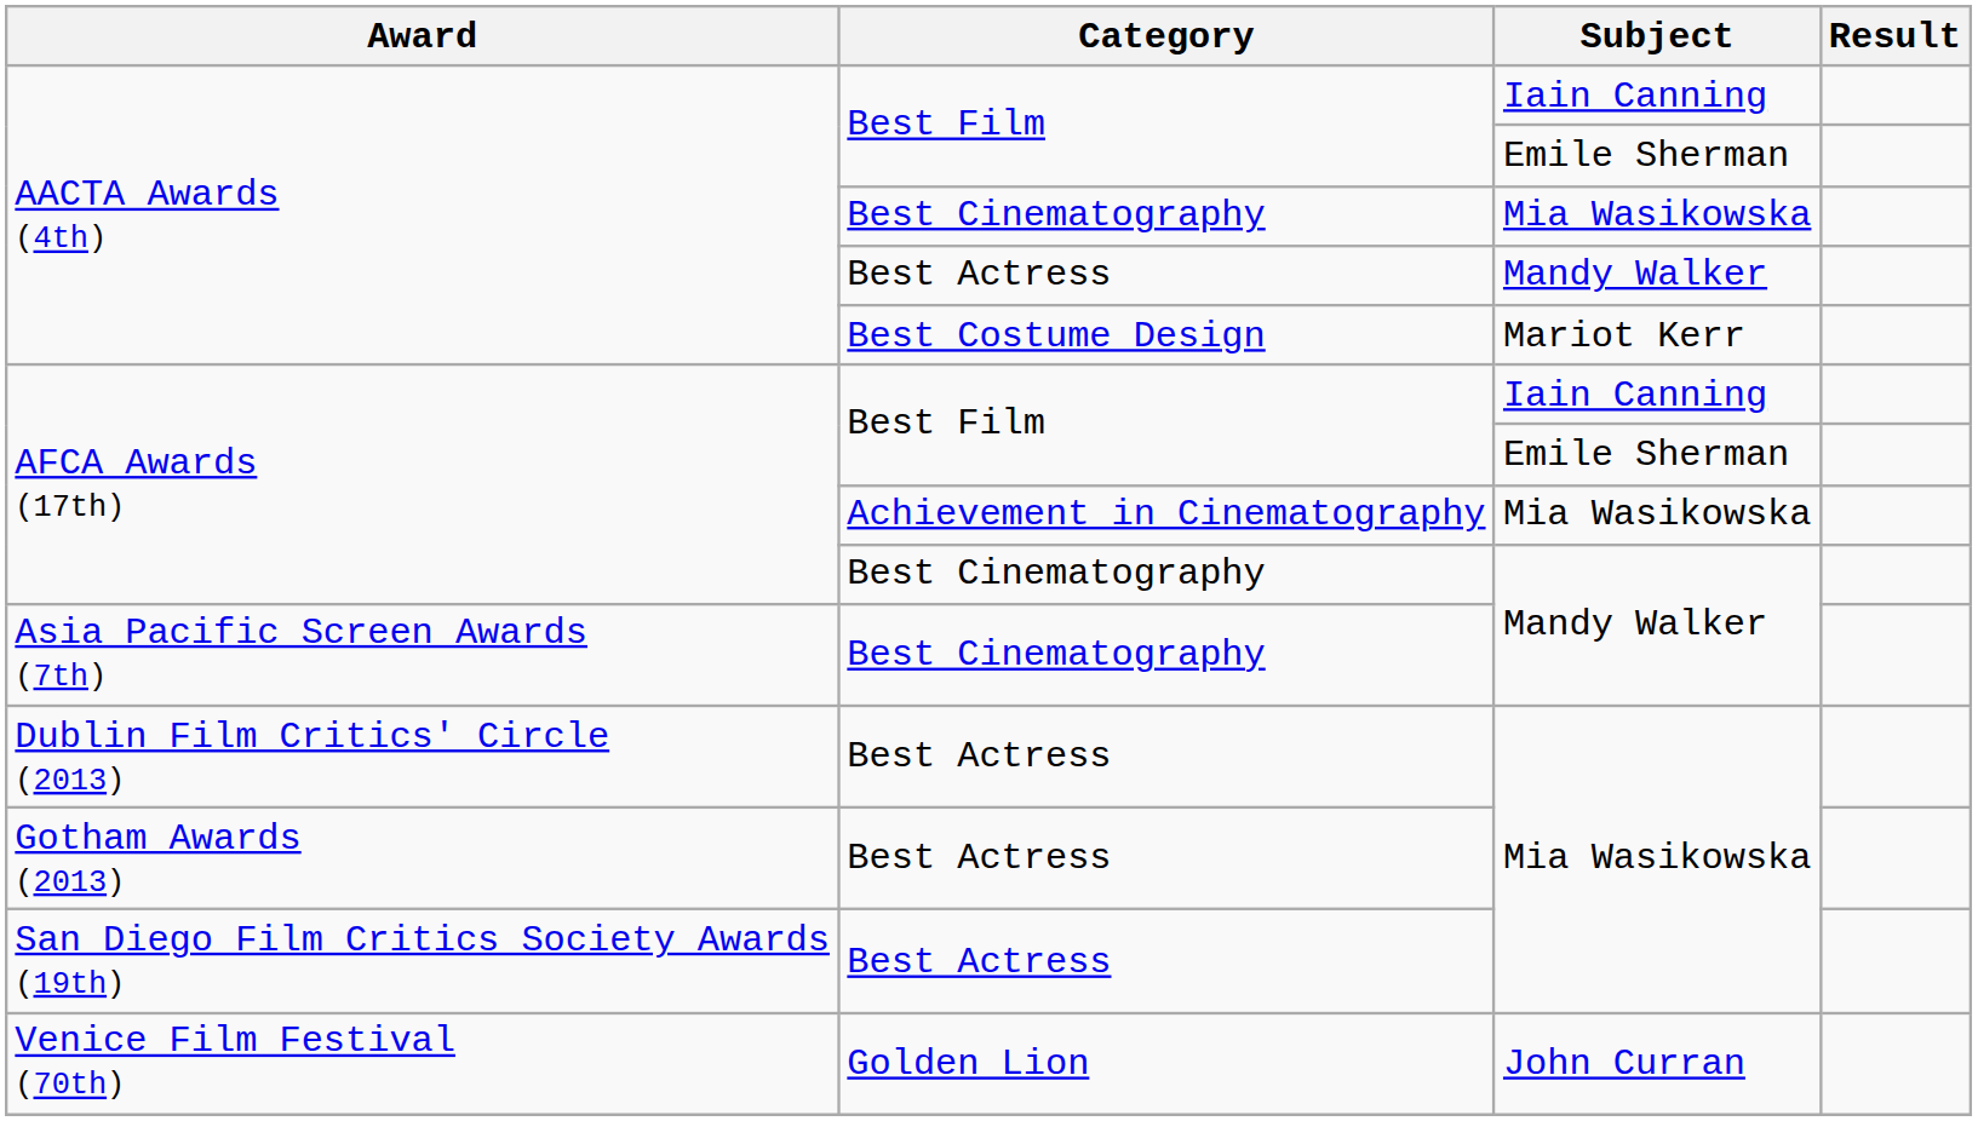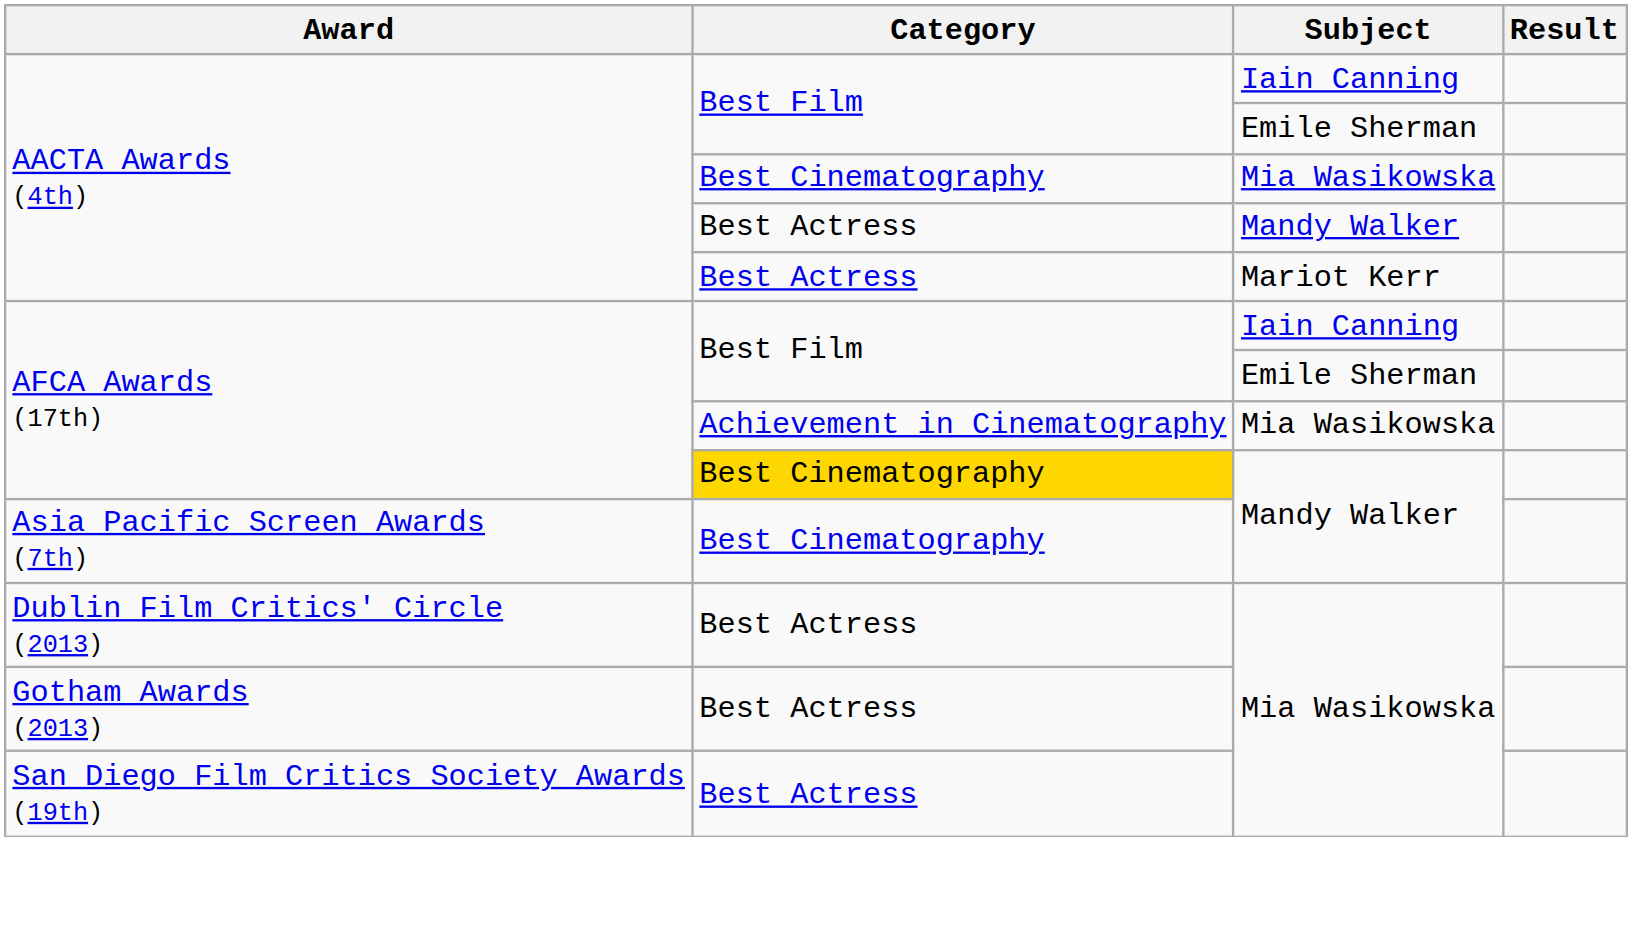AACTA Awards (4th) / Mariot Kerr | Category: Best Costume Design -> Best Actress
AFCA Awards (17th) / Mandy Walker | Category: no background -> gold background
- row: Venice Film Festival (70th) | Golden Lion | John Curran
